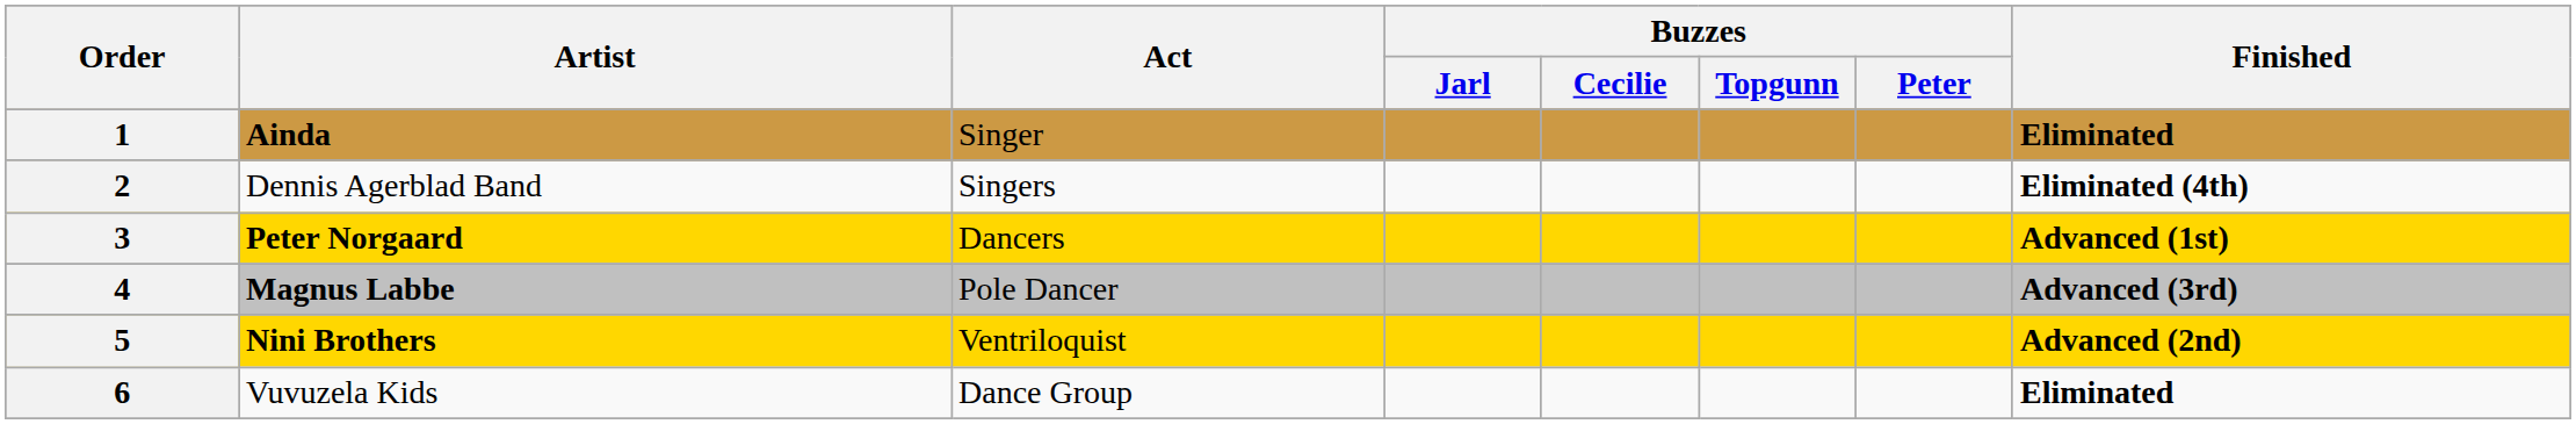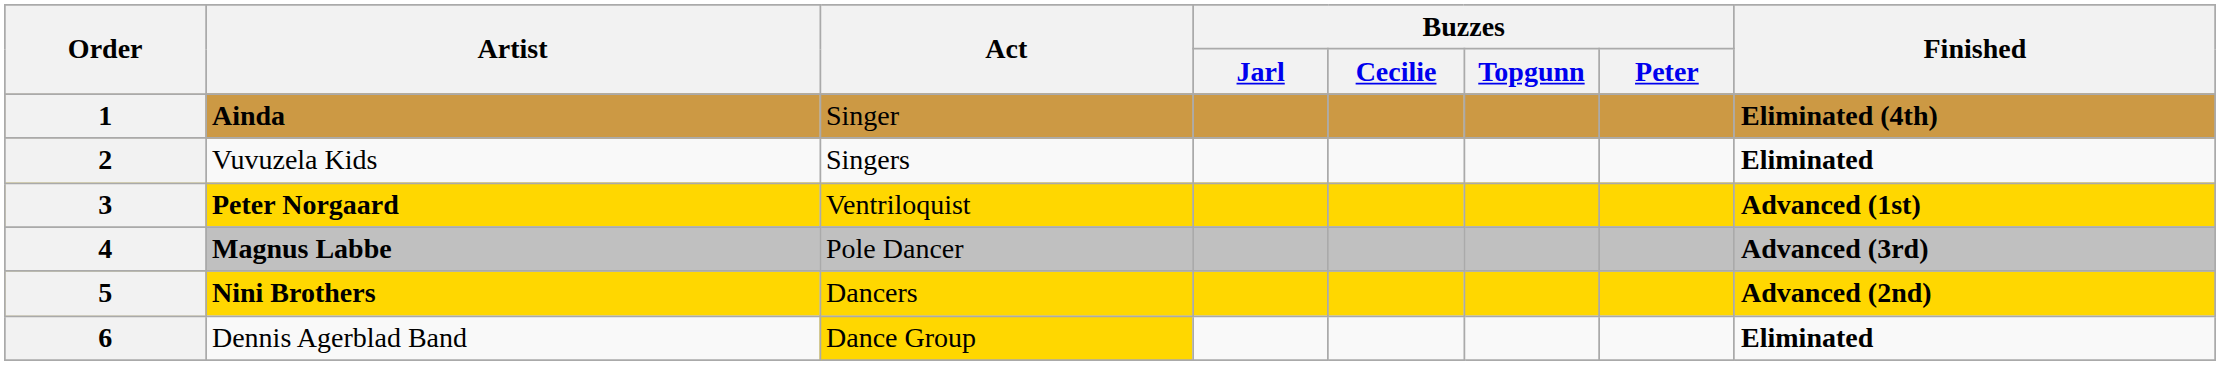1 | Finished: Eliminated -> Eliminated (4th)
2 | Artist: Dennis Agerblad Band -> Vuvuzela Kids
2 | Finished: Eliminated (4th) -> Eliminated
3 | Act: Dancers -> Ventriloquist
5 | Act: Ventriloquist -> Dancers
6 | Artist: Vuvuzela Kids -> Dennis Agerblad Band
6 | Act: no background -> gold background
